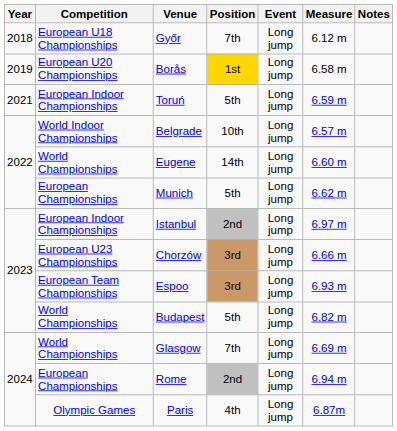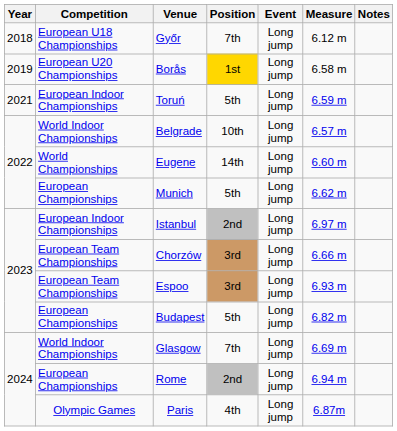Chorzów | Competition: European U23 Championships -> European Team Championships
Budapest | Competition: World Championships -> European Championships
Glasgow | Competition: World Championships -> World Indoor Championships
